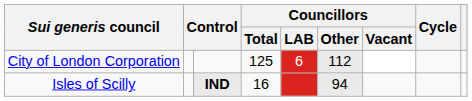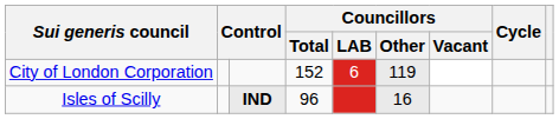City of London Corporation | Councillors / Total: 125 -> 152
City of London Corporation | Councillors / Other: 112 -> 119
Isles of Scilly | Councillors / Total: 16 -> 96
Isles of Scilly | Councillors / Other: 94 -> 16
